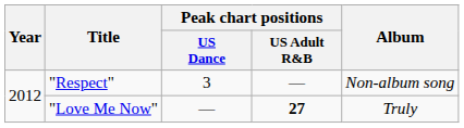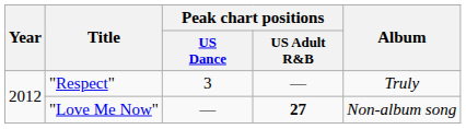"Respect" | Album: Non-album song -> Truly
"Love Me Now" | Album: Truly -> Non-album song
